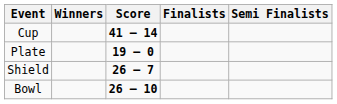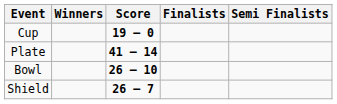Cup | Score: 41 – 14 -> 19 – 0
Plate | Score: 19 – 0 -> 41 – 14
rows swapped: Bowl <-> Shield
